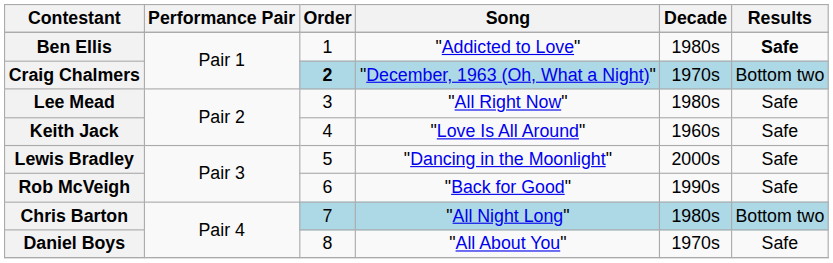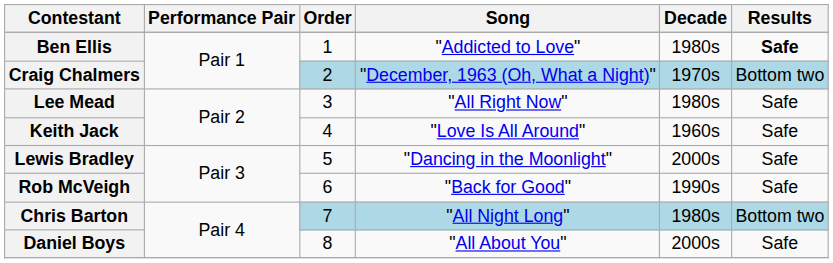Craig Chalmers | Order: bold -> normal
Daniel Boys | Decade: 1970s -> 2000s
